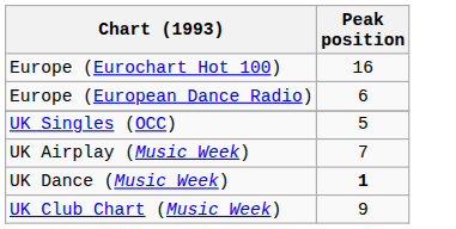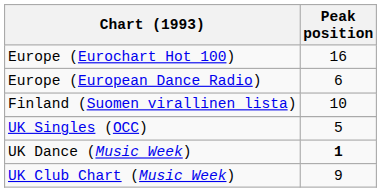+ row: Finland (Suomen virallinen lista) | 10
- row: UK Airplay (Music Week) | 7
